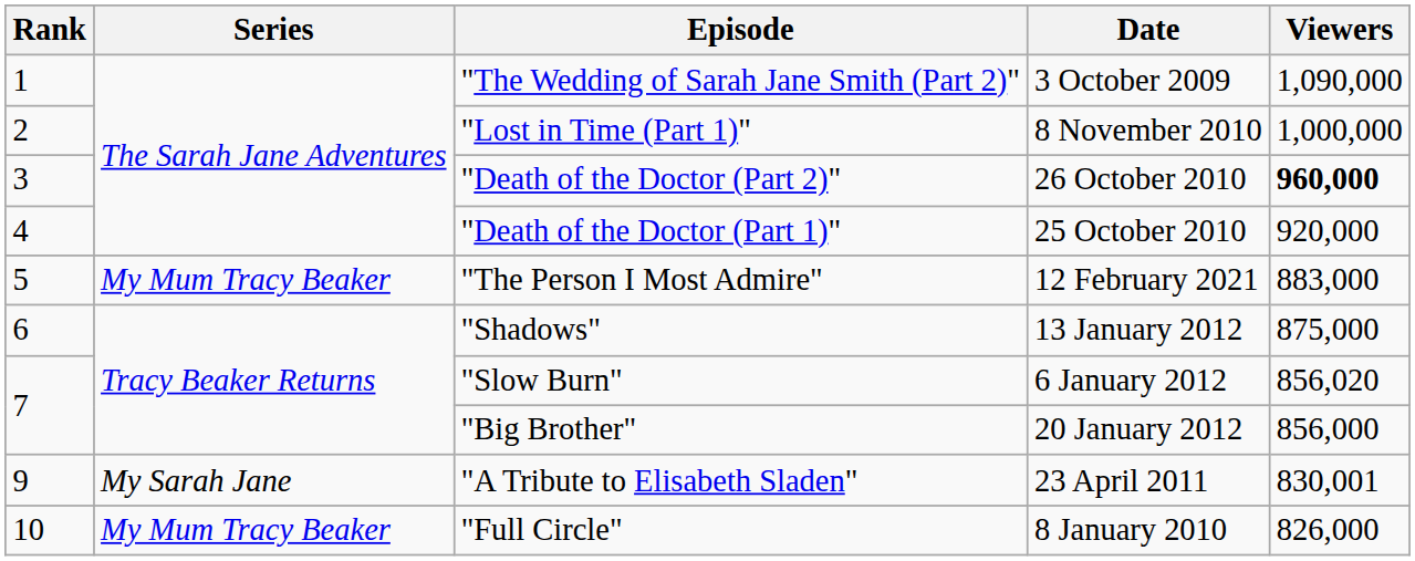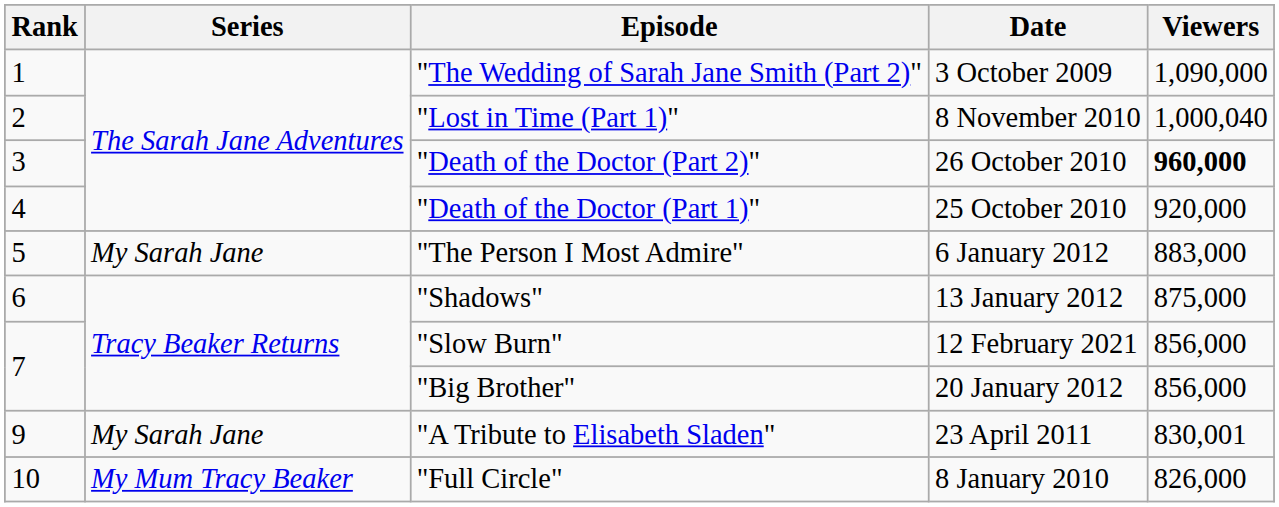"Lost in Time (Part 1)" | Viewers: 1,000,000 -> 1,000,040
"The Person I Most Admire" | Series: My Mum Tracy Beaker -> My Sarah Jane
"The Person I Most Admire" | Date: 12 February 2021 -> 6 January 2012
"Slow Burn" | Date: 6 January 2012 -> 12 February 2021
"Slow Burn" | Viewers: 856,020 -> 856,000
